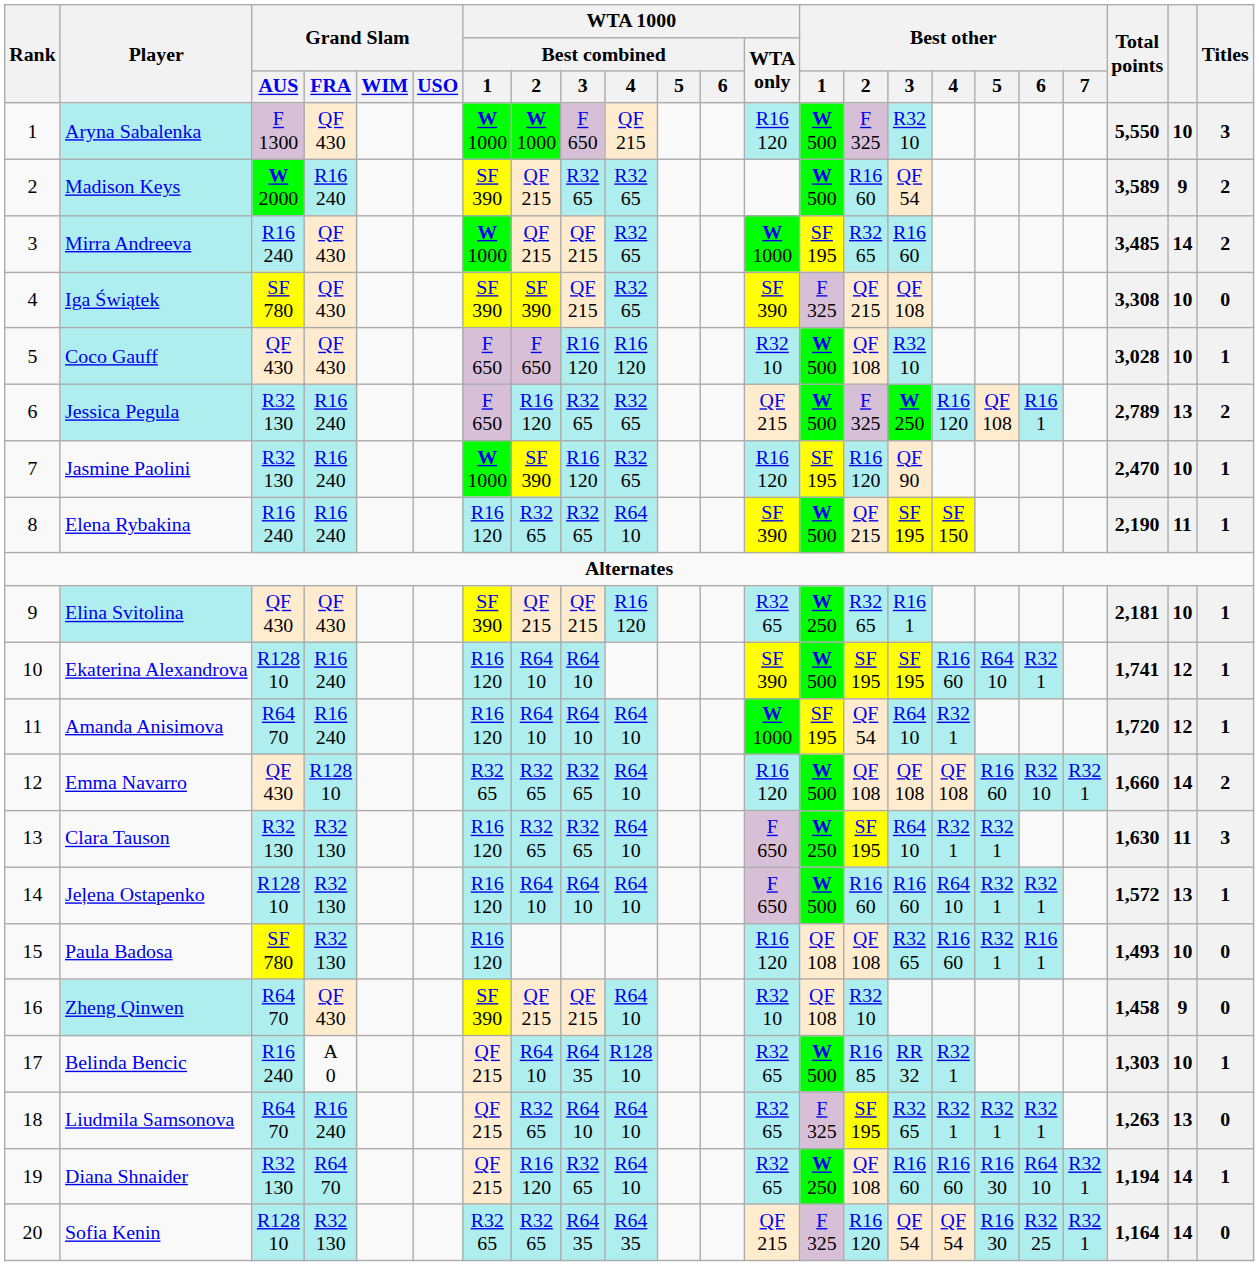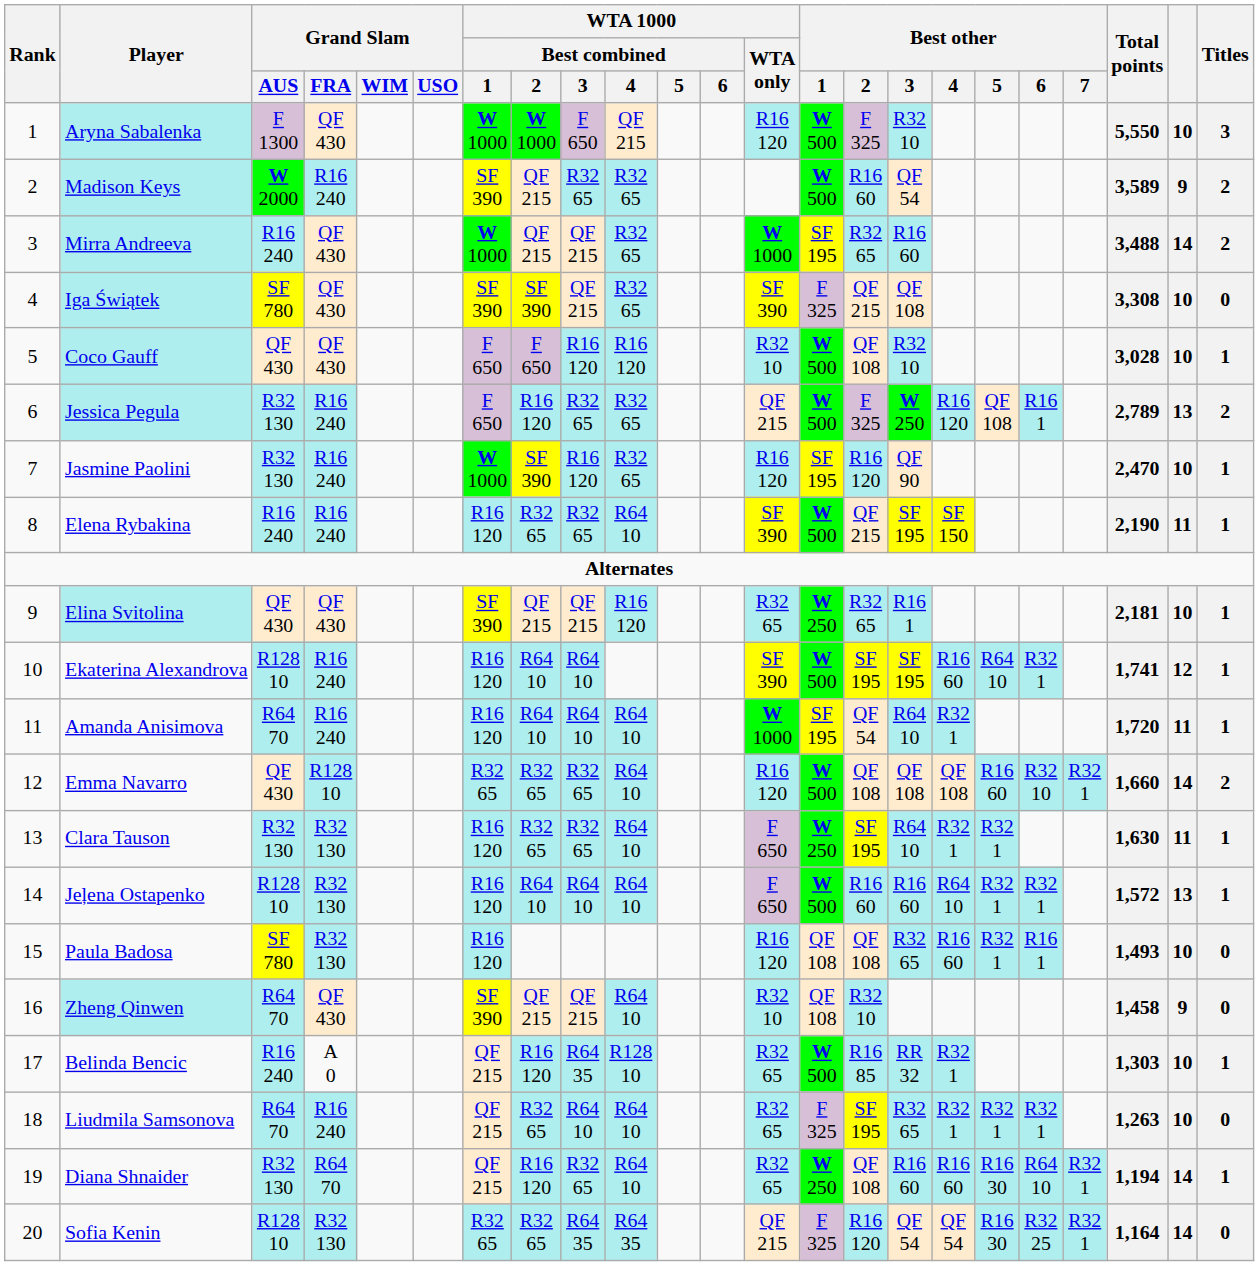Mirra Andreeva | Total points: 3,485 -> 3,488
Amanda Anisimova | column 22: 12 -> 11
Clara Tauson | Titles: 3 -> 1
Belinda Bencic | WTA 1000 / Best combined / 2: R64 10 -> R16 120
Liudmila Samsonova | column 22: 13 -> 10
